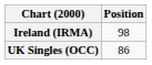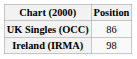rows swapped: Ireland (IRMA) <-> UK Singles (OCC)
